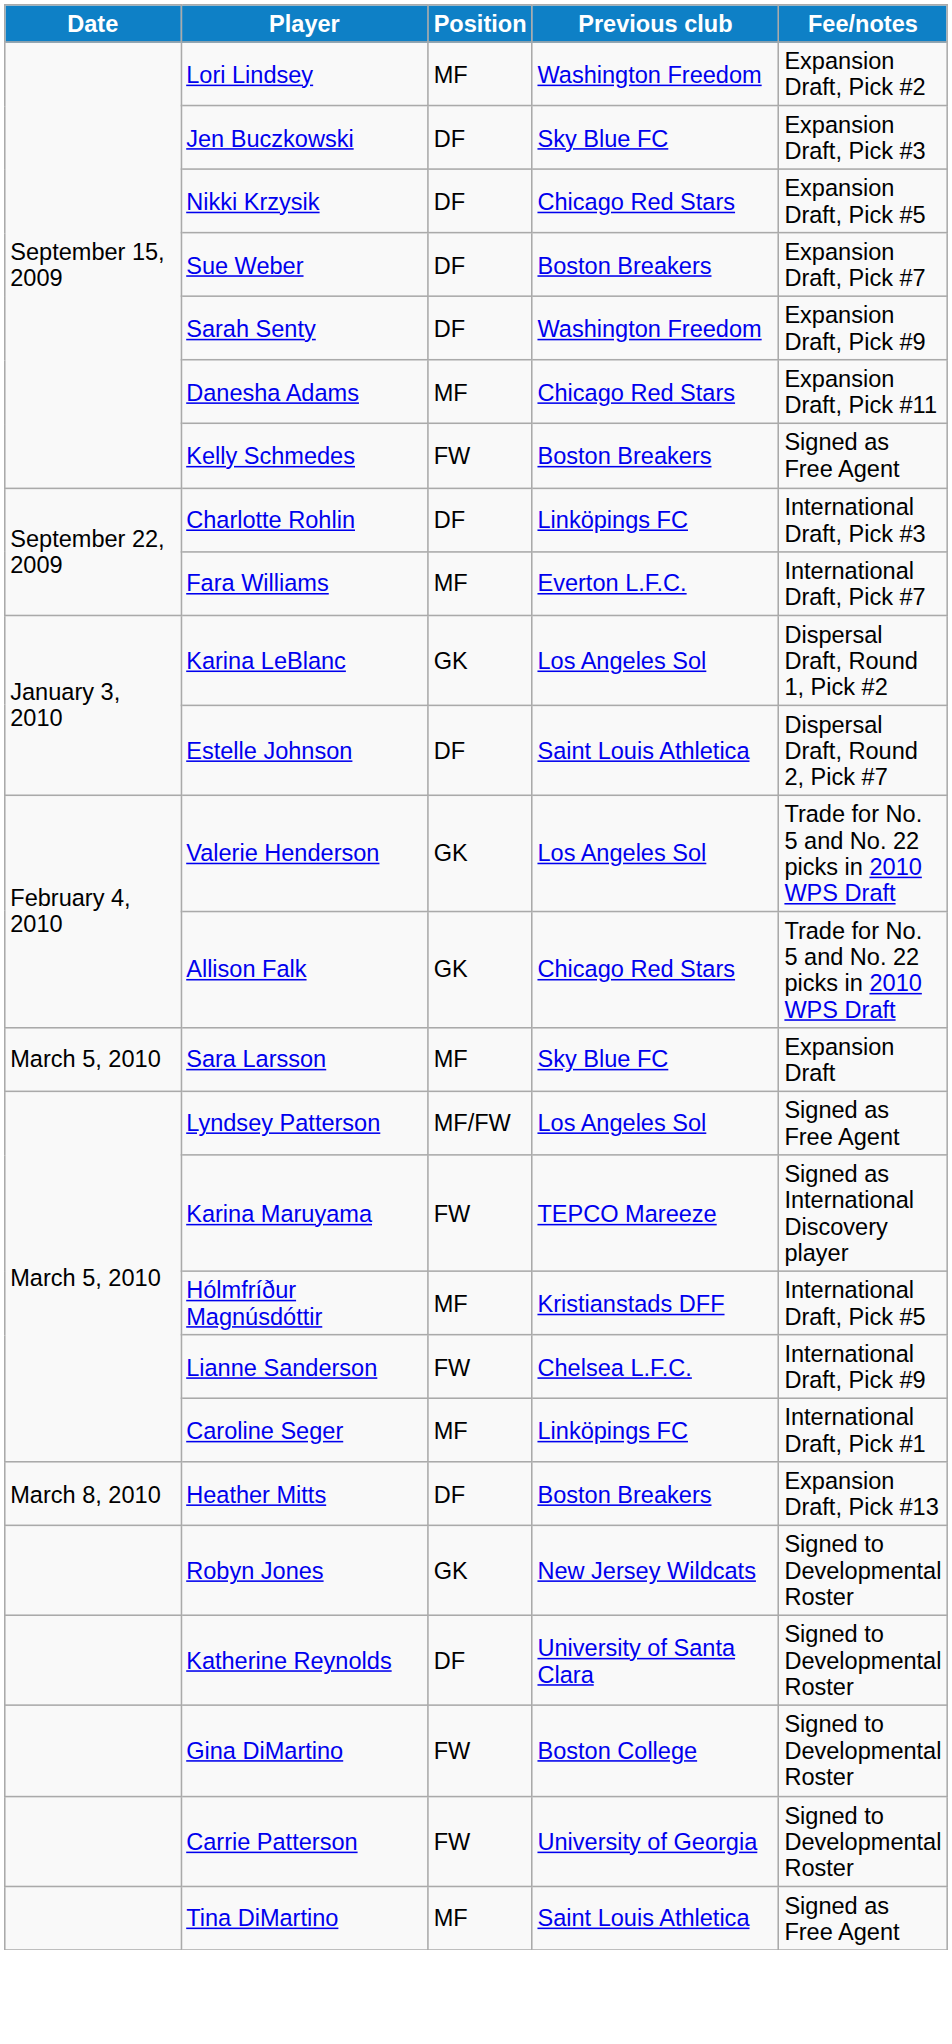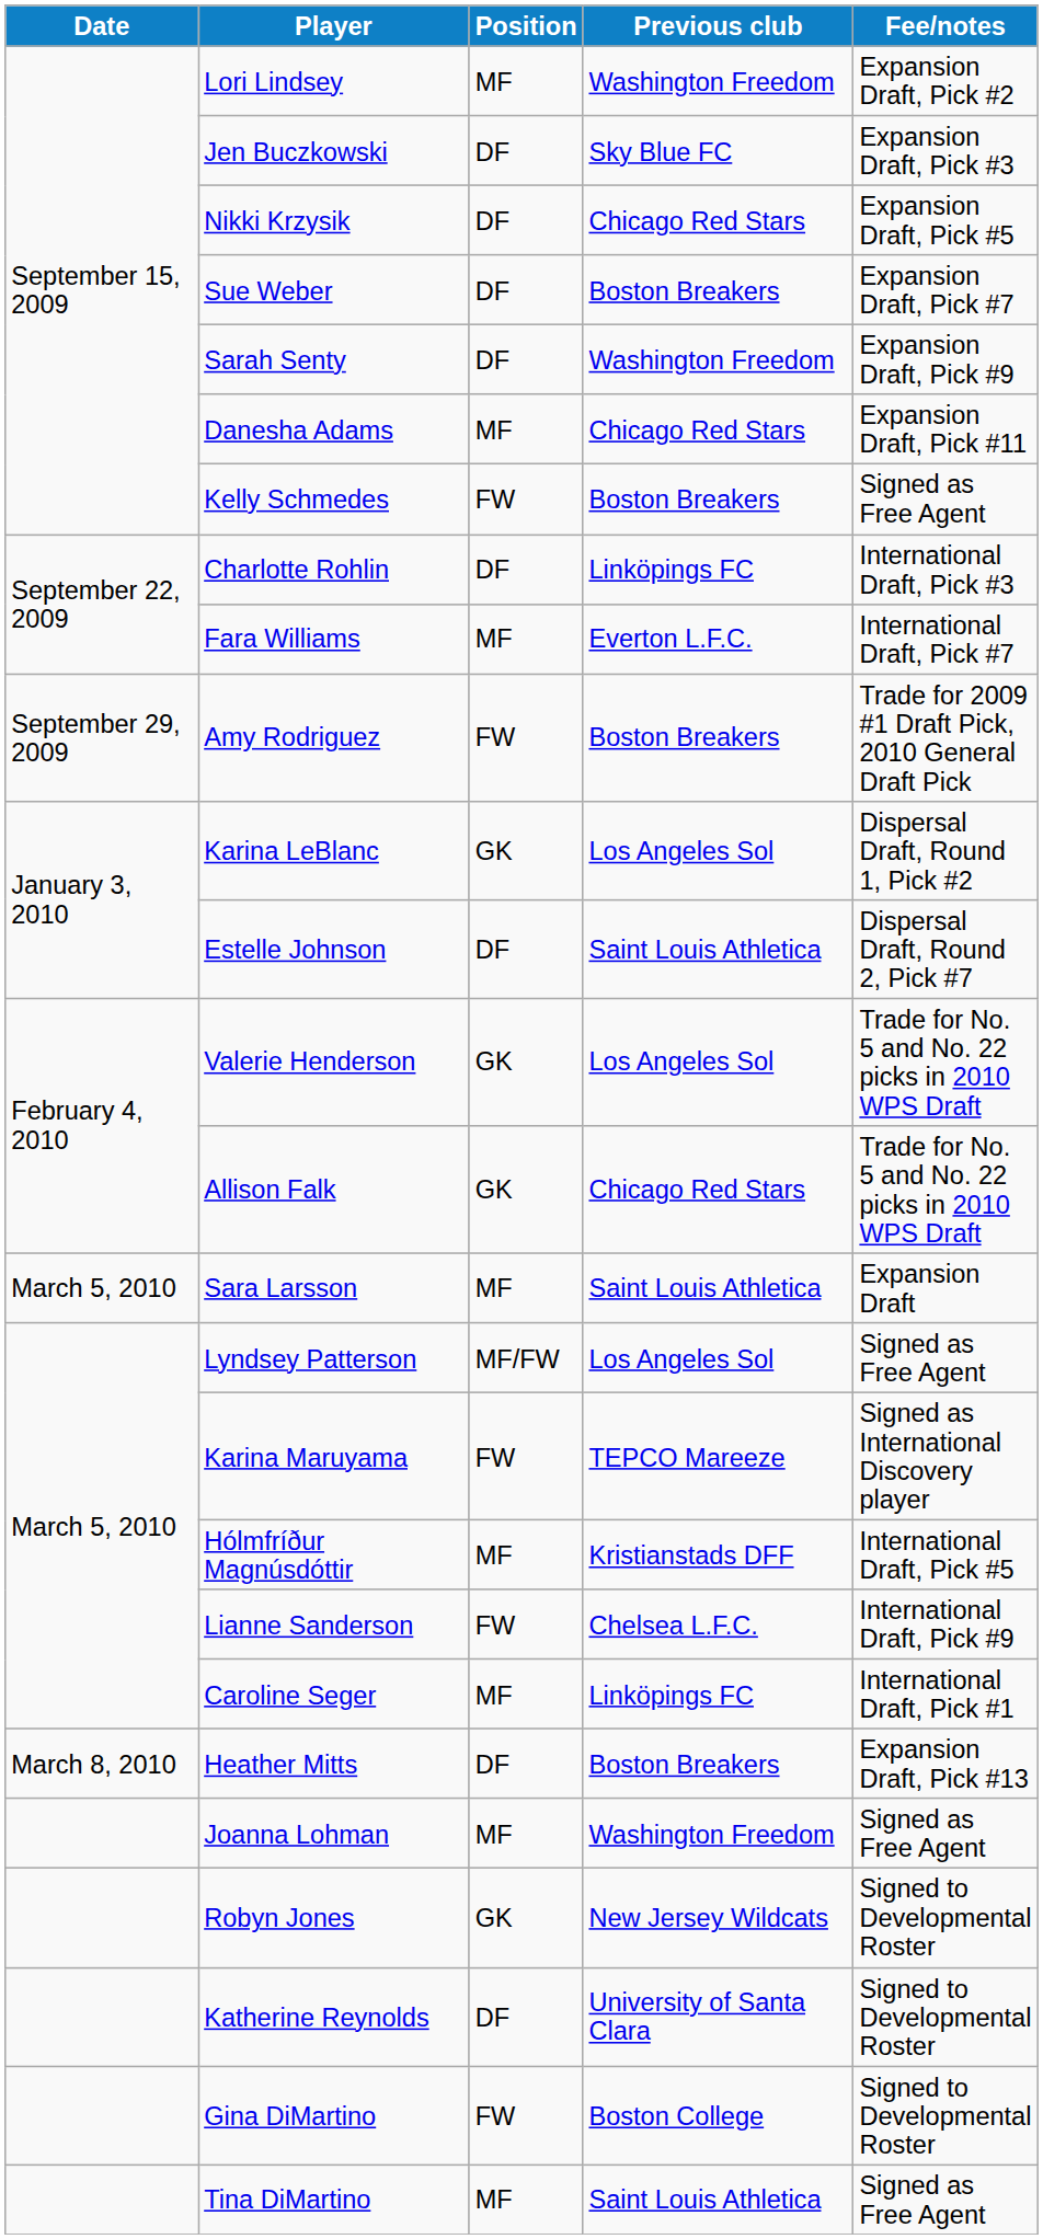+ row: September 29, 2009 | Amy Rodriguez | FW | Boston Breakers | Trade for 2009 #1 Draft Pick, 2010 General Draft Pick
Sara Larsson | Previous club: Sky Blue FC -> Saint Louis Athletica
+ row: Joanna Lohman | MF | Washington Freedom | Signed as Free Agent
- row: Carrie Patterson | FW | University of Georgia | Signed to Developmental Roster
